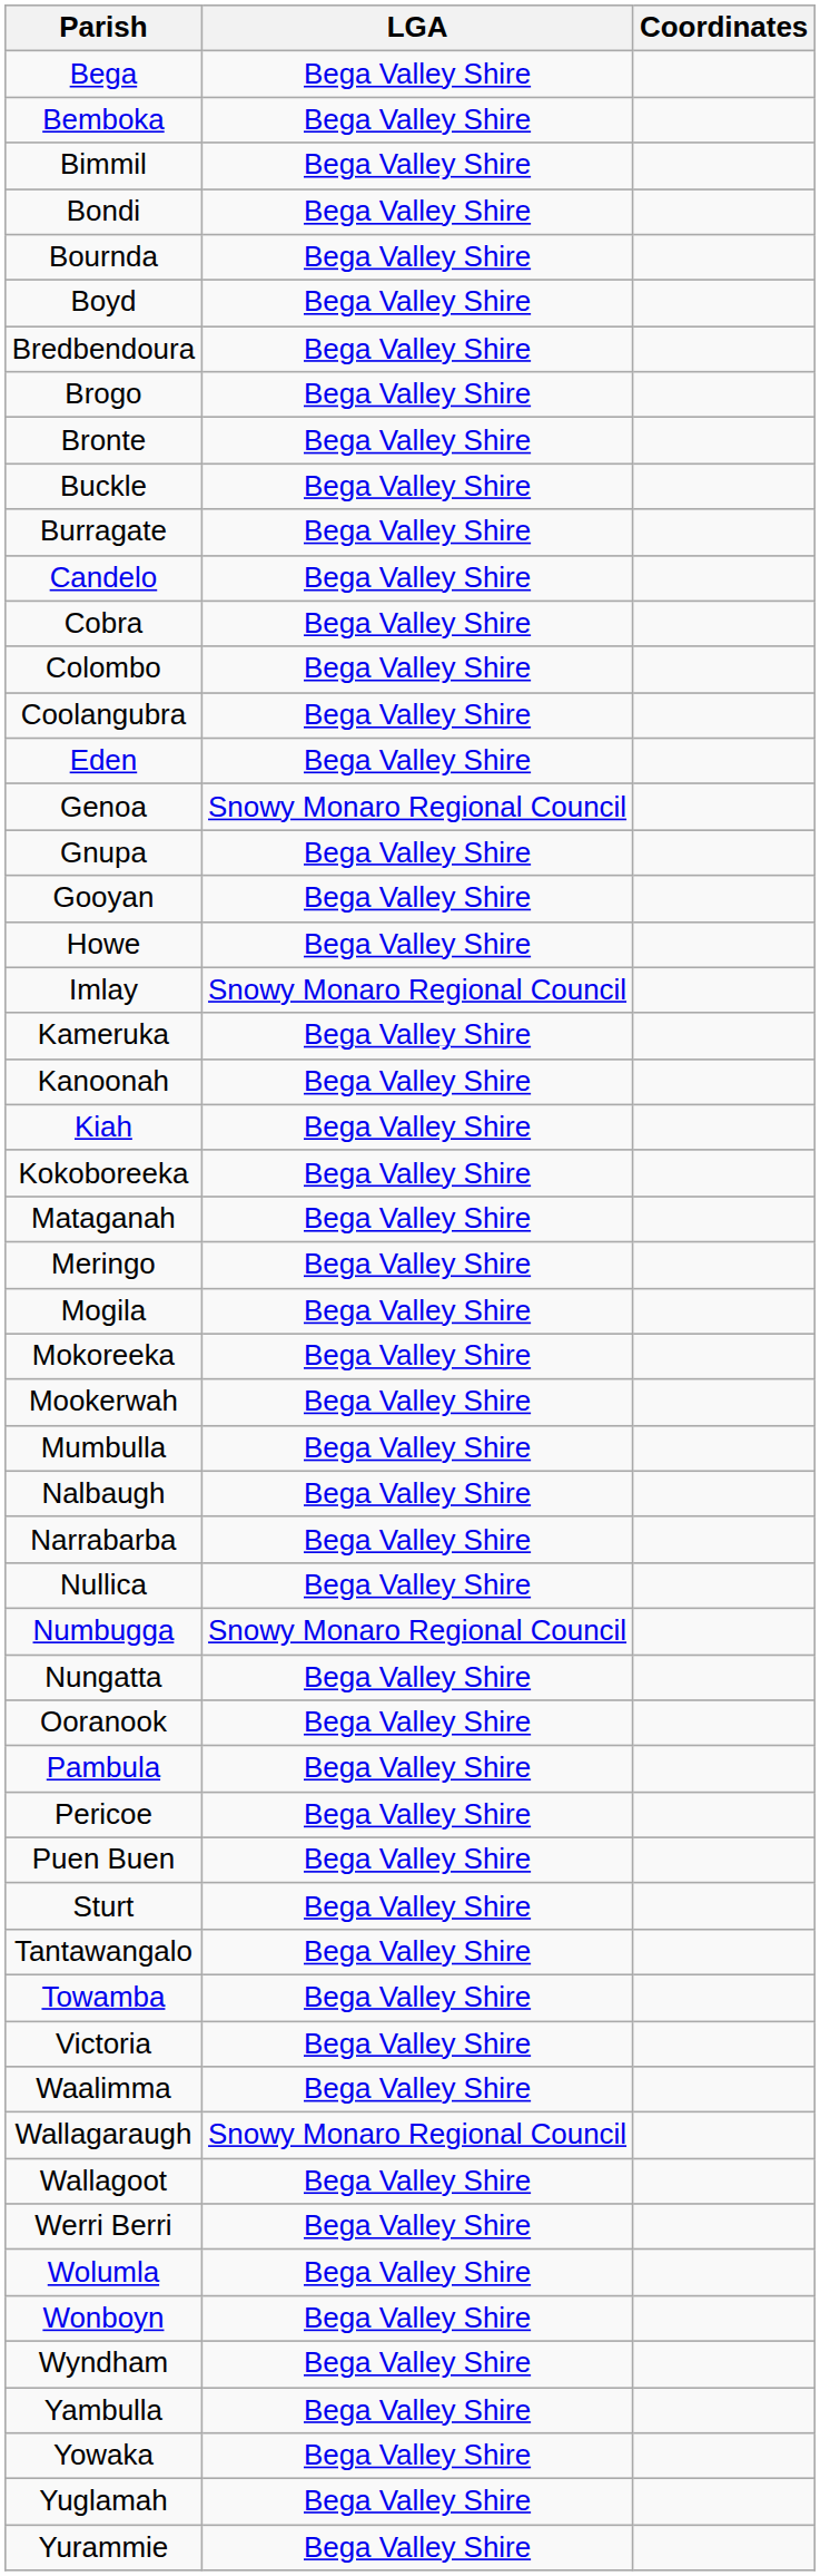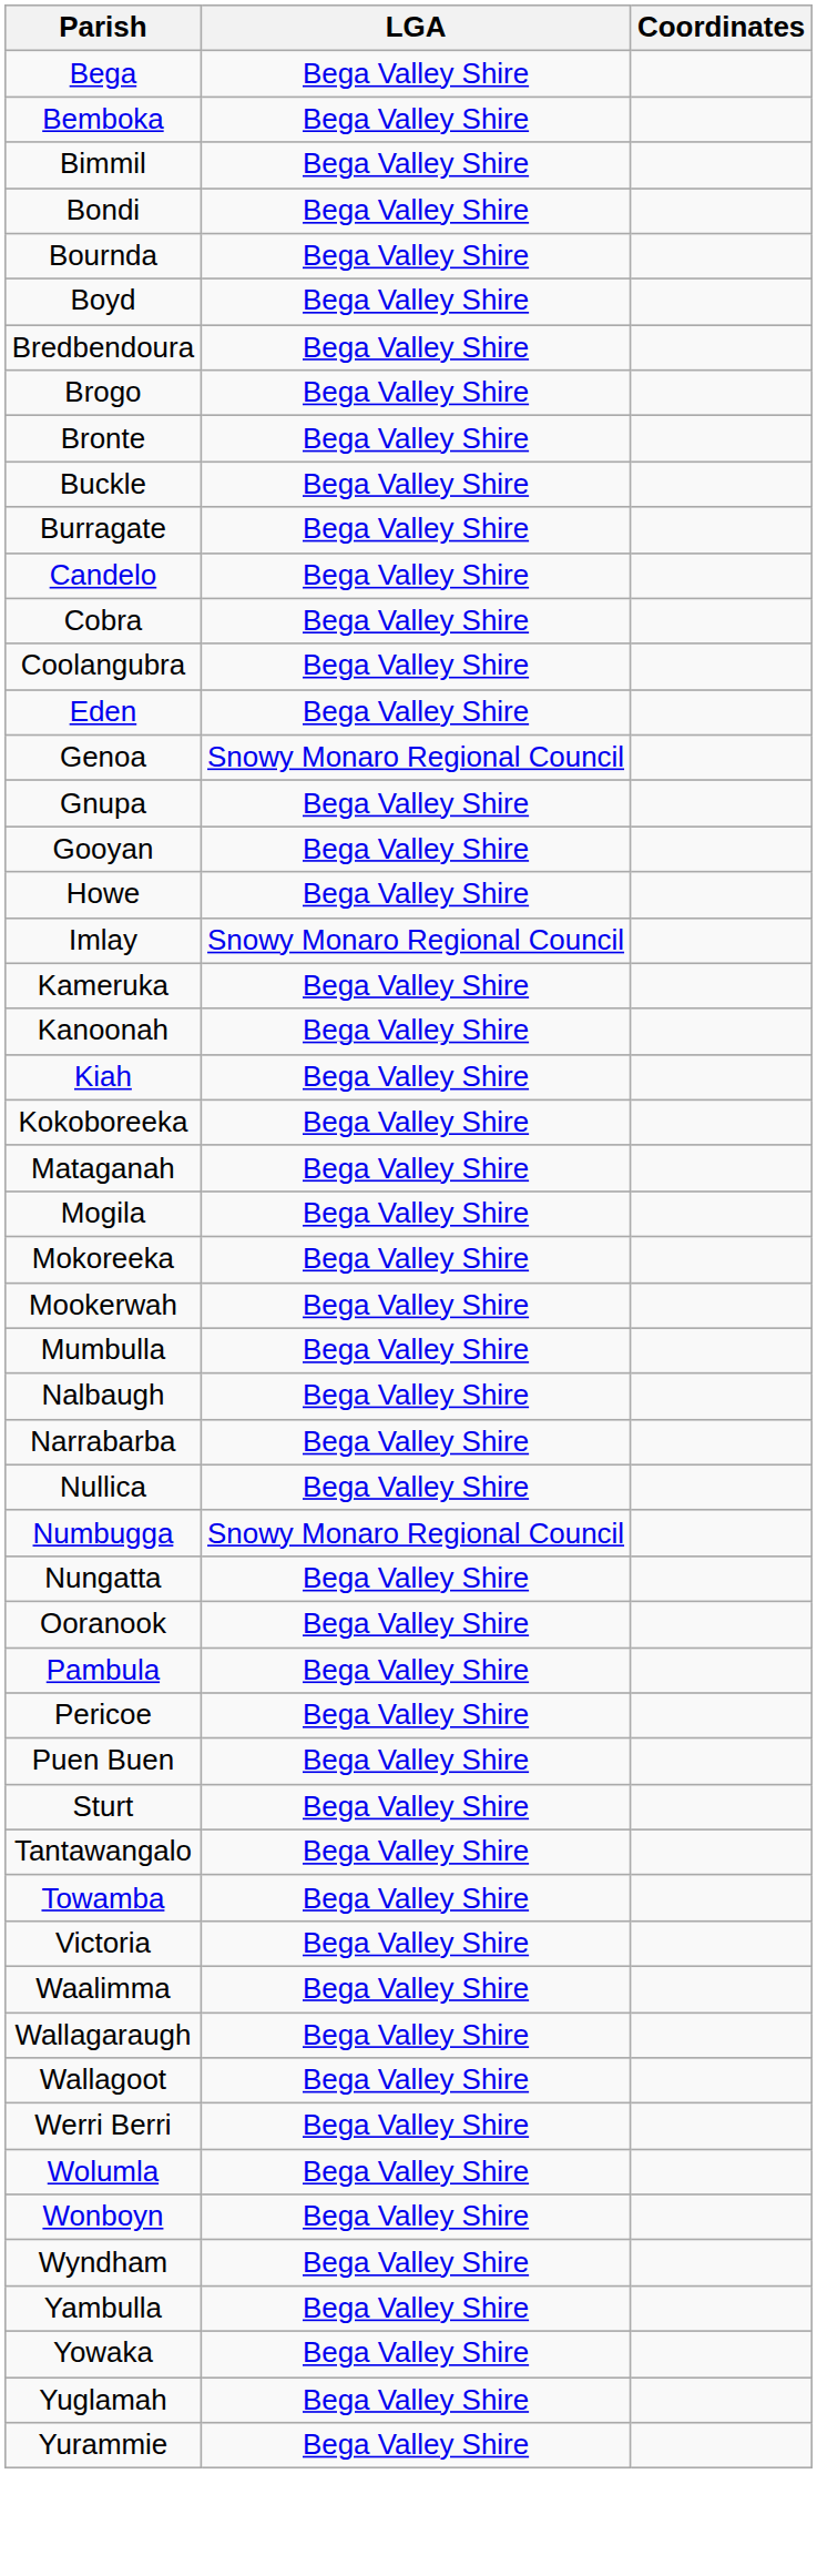- row: Colombo | Bega Valley Shire
- row: Meringo | Bega Valley Shire
Wallagaraugh | LGA: Snowy Monaro Regional Council -> Bega Valley Shire
